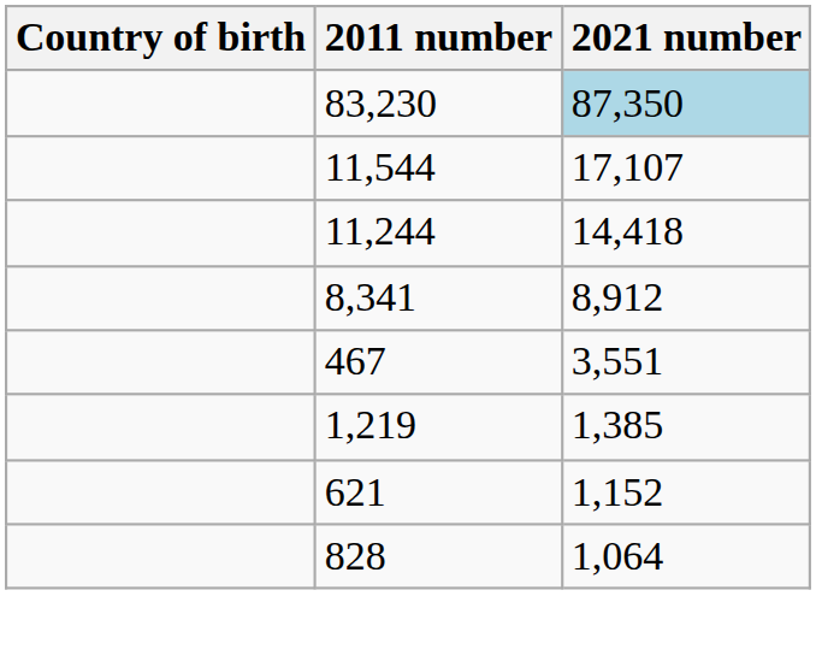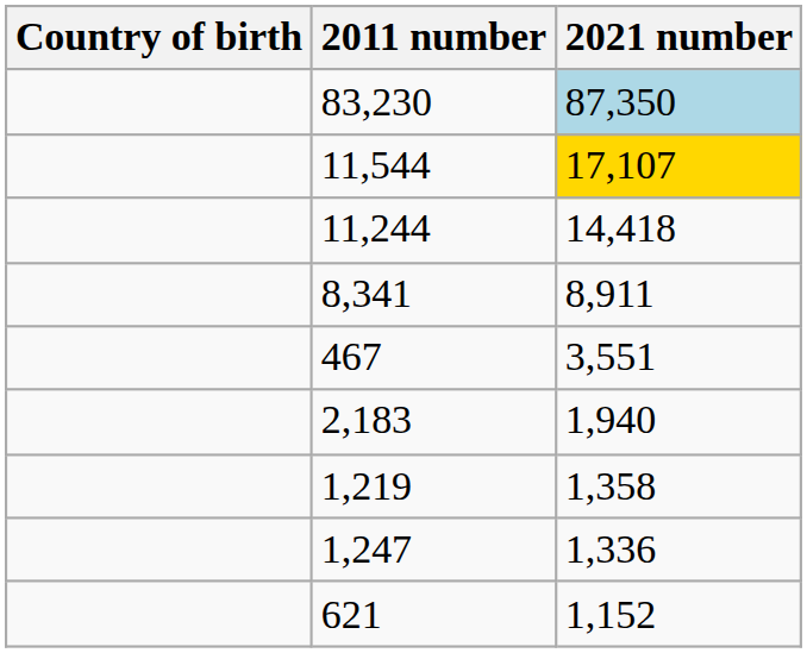11,544 | 2021 number: no background -> gold background
8,341 | 2021 number: 8,912 -> 8,911
+ row: 2,183 | 1,940
1,219 | 2021 number: 1,385 -> 1,358
+ row: 1,247 | 1,336
- row: 828 | 1,064
